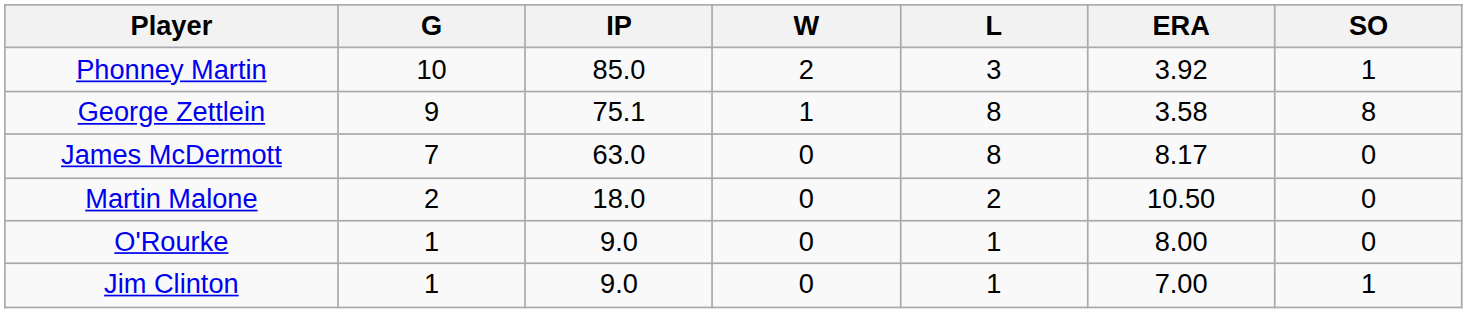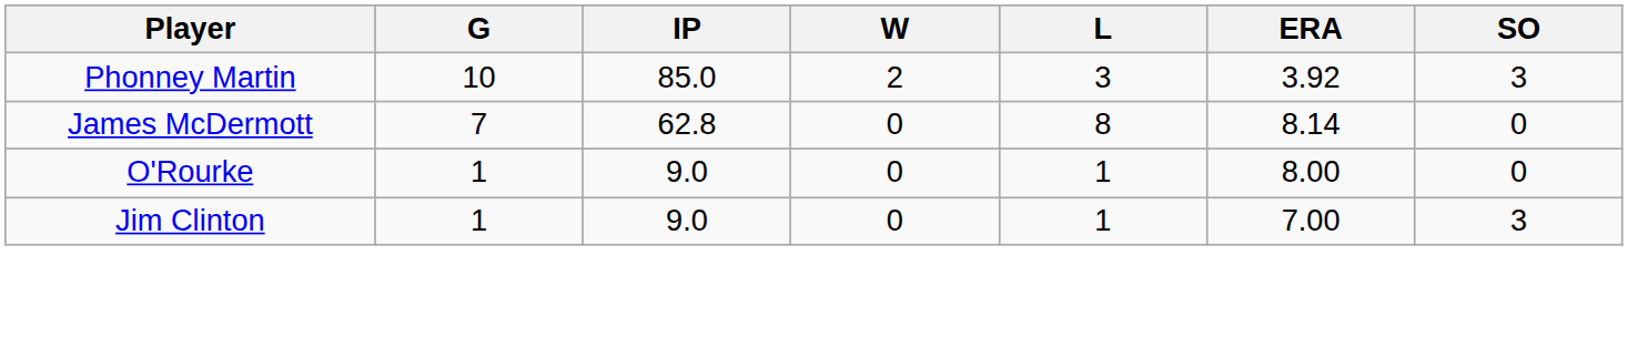Phonney Martin | SO: 1 -> 3
- row: George Zettlein | 9 | 75.1 | 1 | 8 | 3.58 | 8
James McDermott | IP: 63.0 -> 62.8
James McDermott | ERA: 8.17 -> 8.14
- row: Martin Malone | 2 | 18.0 | 0 | 2 | 10.50 | 0
Jim Clinton | SO: 1 -> 3
